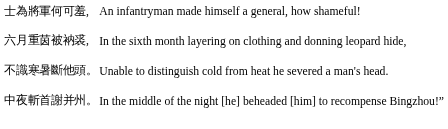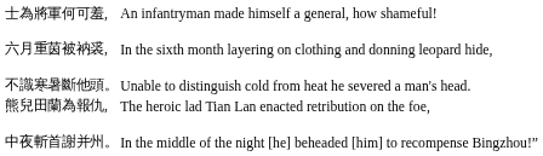+ row: 熊兒田蘭為報仇, | The heroic lad Tian Lan enacted retribution on the foe,
